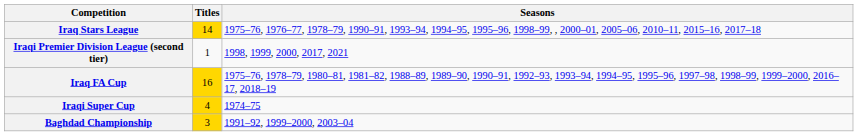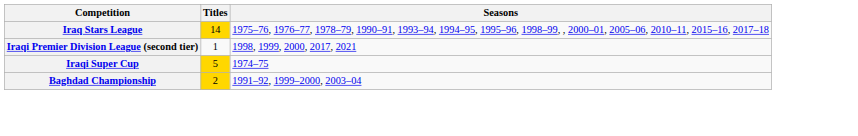- row: Iraq FA Cup | 16 | 1975–76, 1978–79, 1980–81, 1981–82, 1988–89, 1989–90, 1990–91, 1992–93, 1993–94, 1994–95, 1995–96, 1997–98, 1998–99, 1999–2000, 2016–17, 2018–19
Iraqi Super Cup | Titles: 4 -> 5
Baghdad Championship | Titles: 3 -> 2
